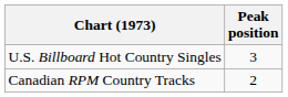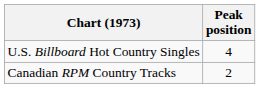U.S. Billboard Hot Country Singles | Peak position: 3 -> 4
